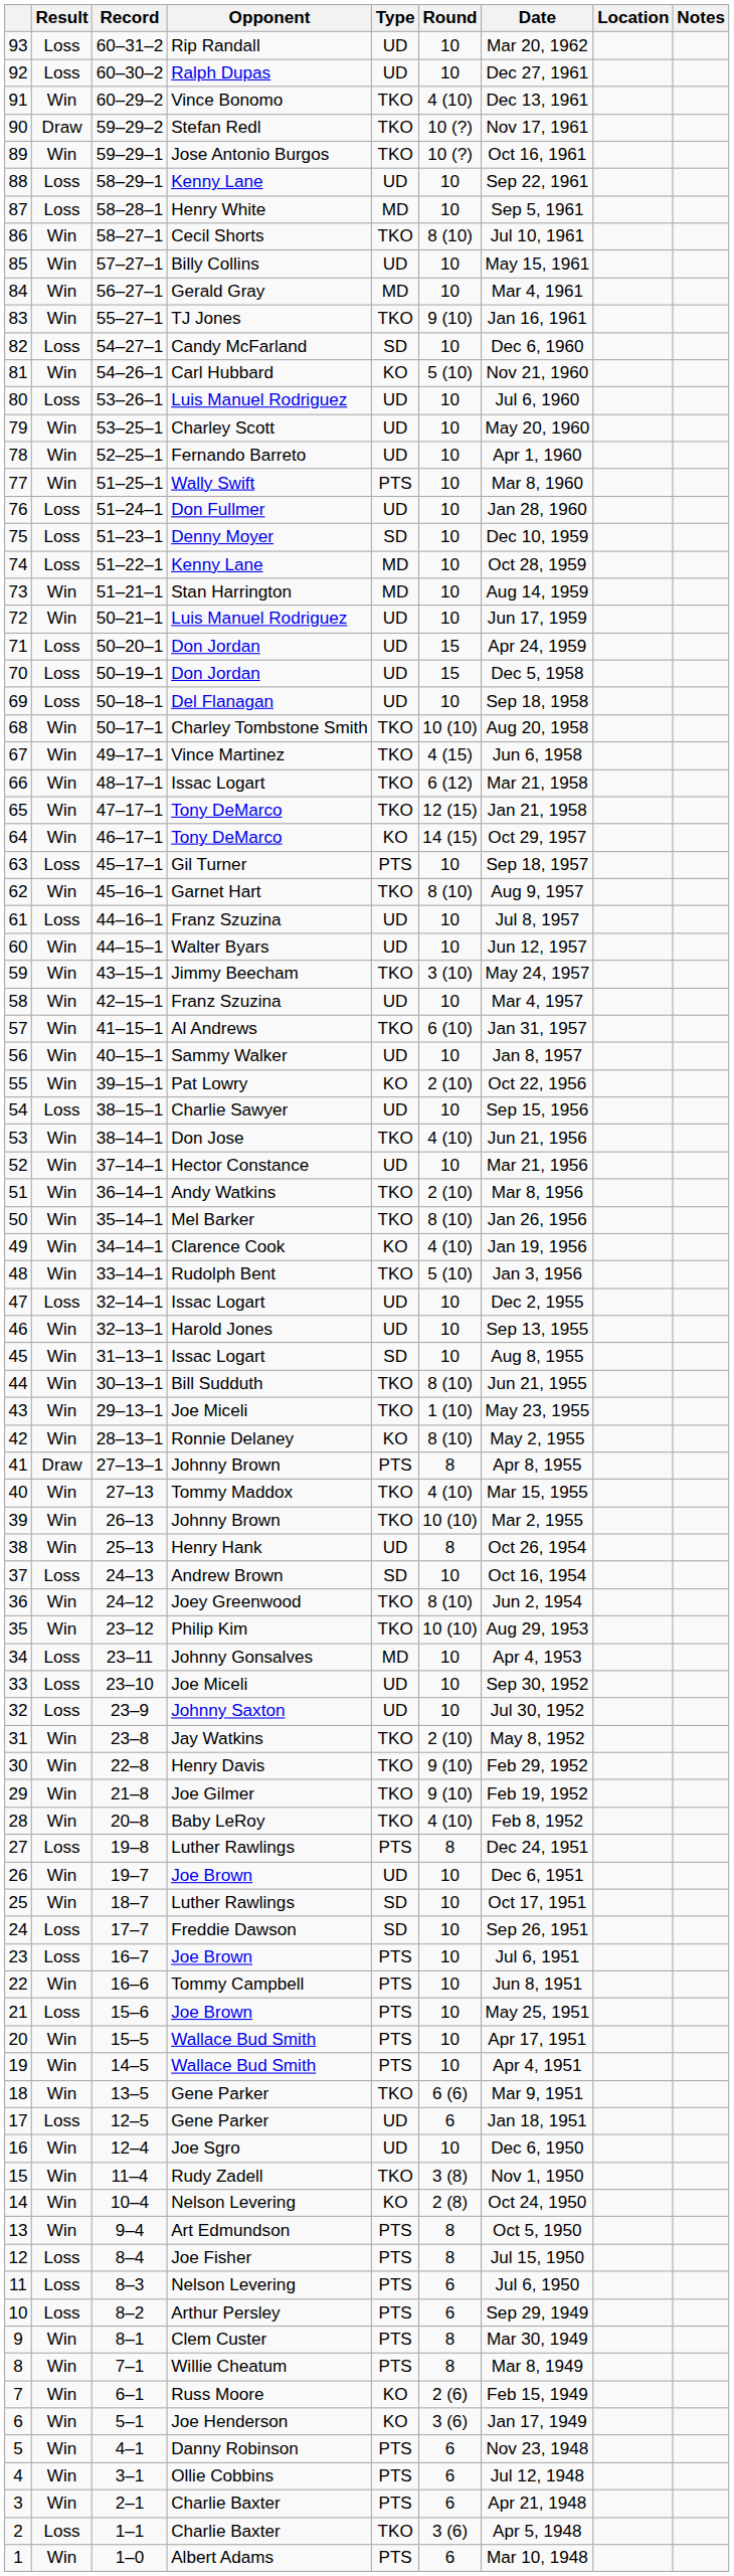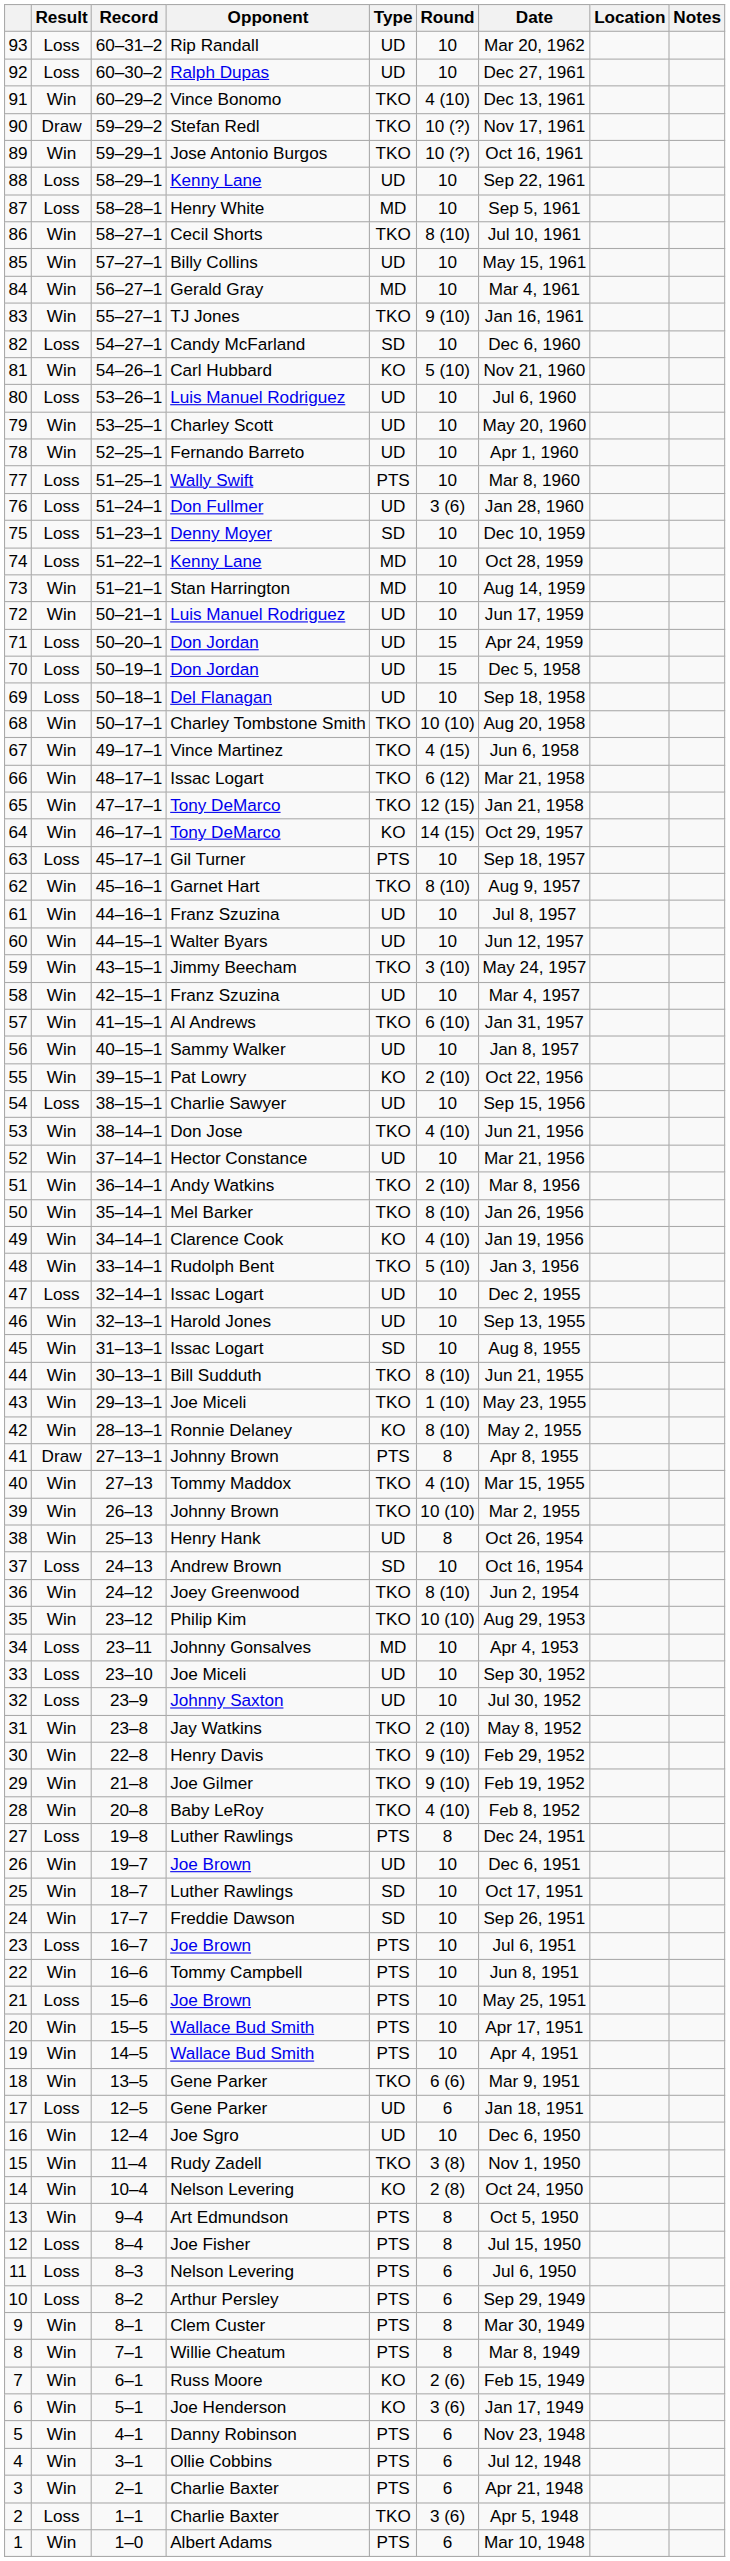77 | Result: Win -> Loss
76 | Round: 10 -> 3 (6)
61 | Result: Loss -> Win
24 | Result: Loss -> Win
